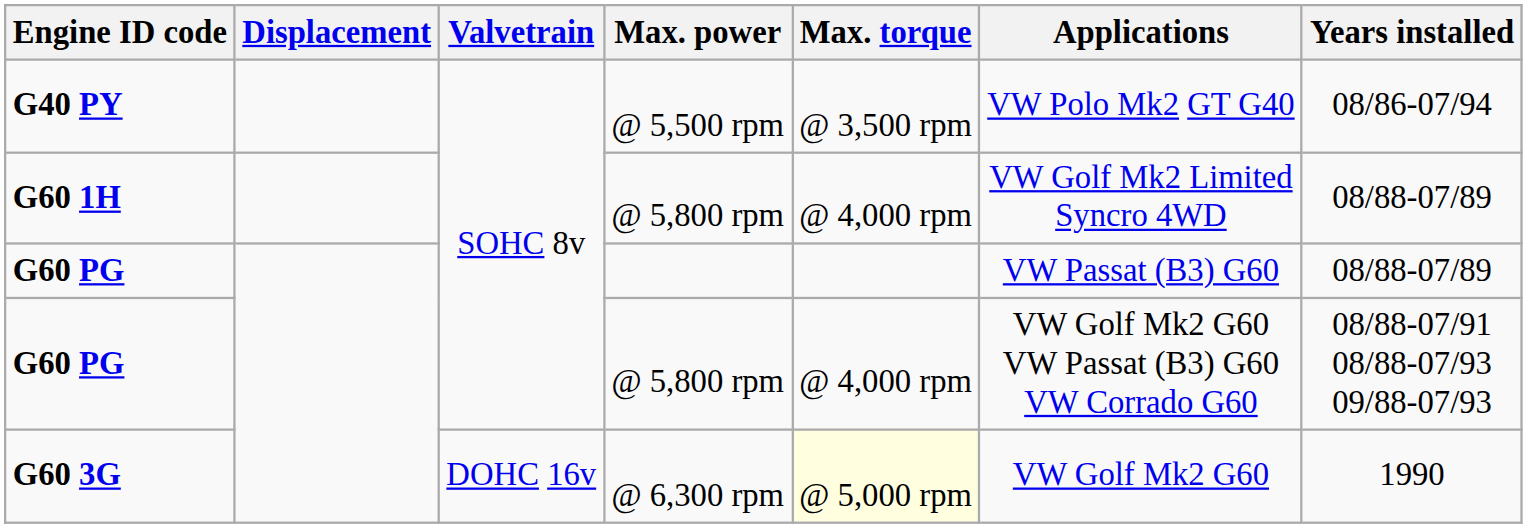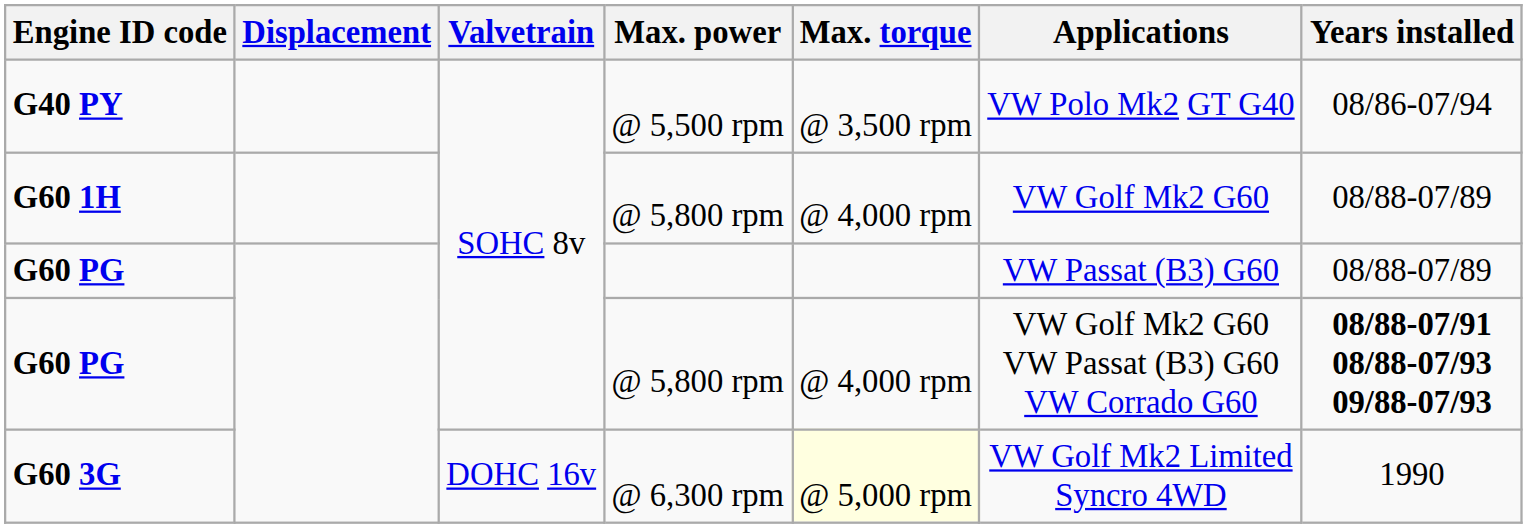G60 1H | Applications: VW Golf Mk2 Limited Syncro 4WD -> VW Golf Mk2 G60
G60 PG / @ 5,800 rpm | Years installed: normal -> bold
G60 3G | Applications: VW Golf Mk2 G60 -> VW Golf Mk2 Limited Syncro 4WD
